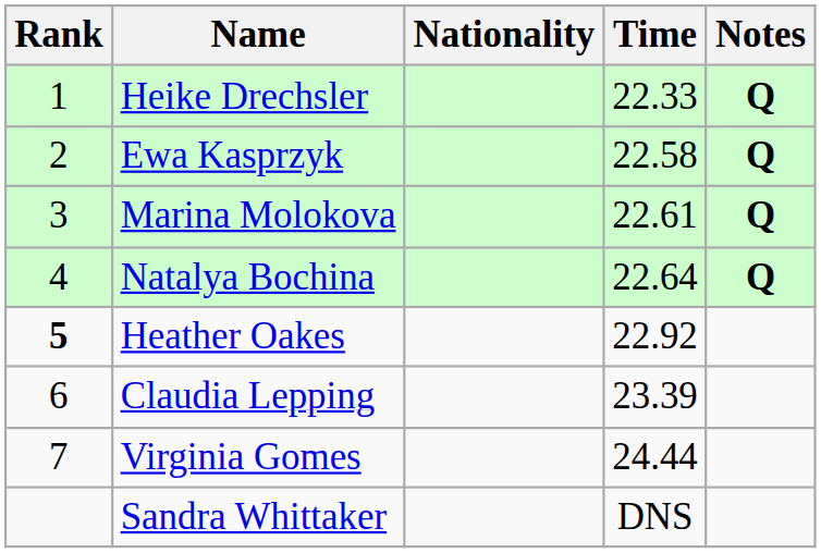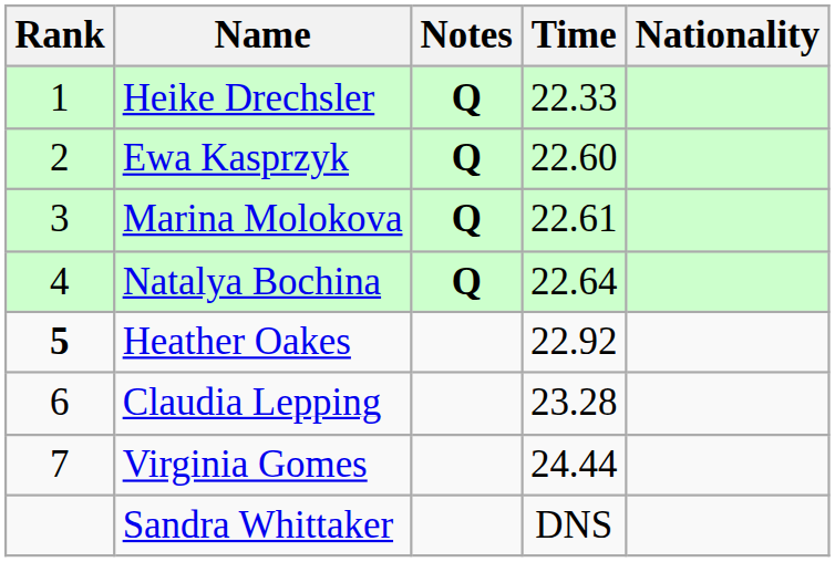columns swapped: Nationality <-> Notes
Ewa Kasprzyk | Time: 22.58 -> 22.60
Claudia Lepping | Time: 23.39 -> 23.28
